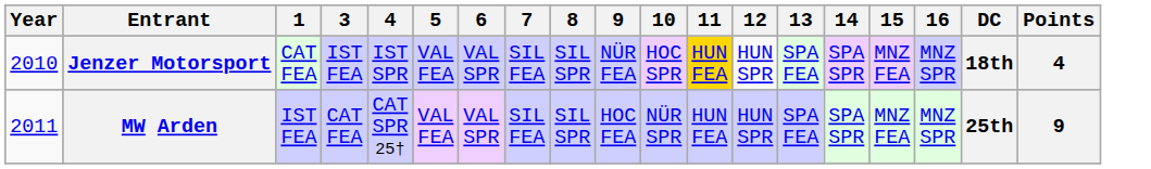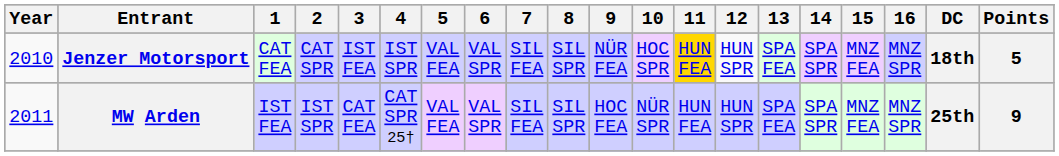+ column: 2 | CAT SPR | IST SPR
Jenzer Motorsport | Points: 4 -> 5
